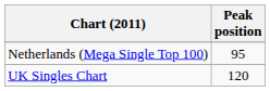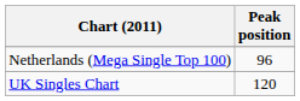Netherlands (Mega Single Top 100) | Peak position: 95 -> 96
